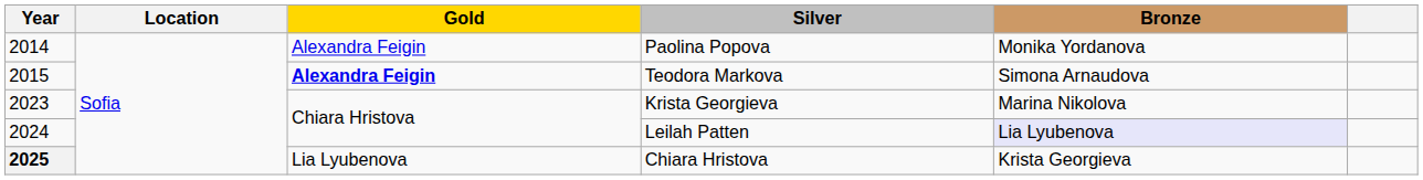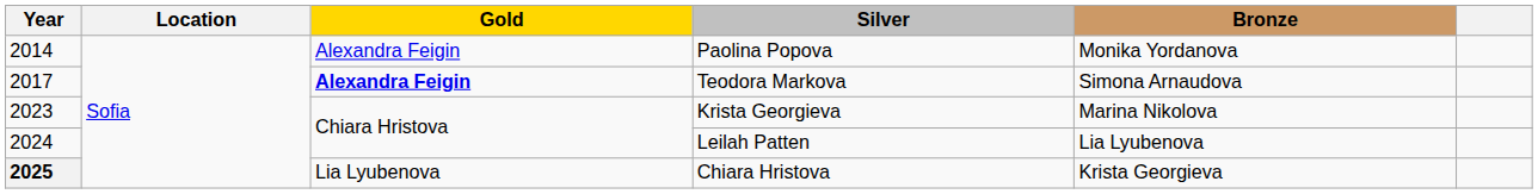Teodora Markova | Year: 2015 -> 2017
Leilah Patten | Bronze: lavender background -> no background
